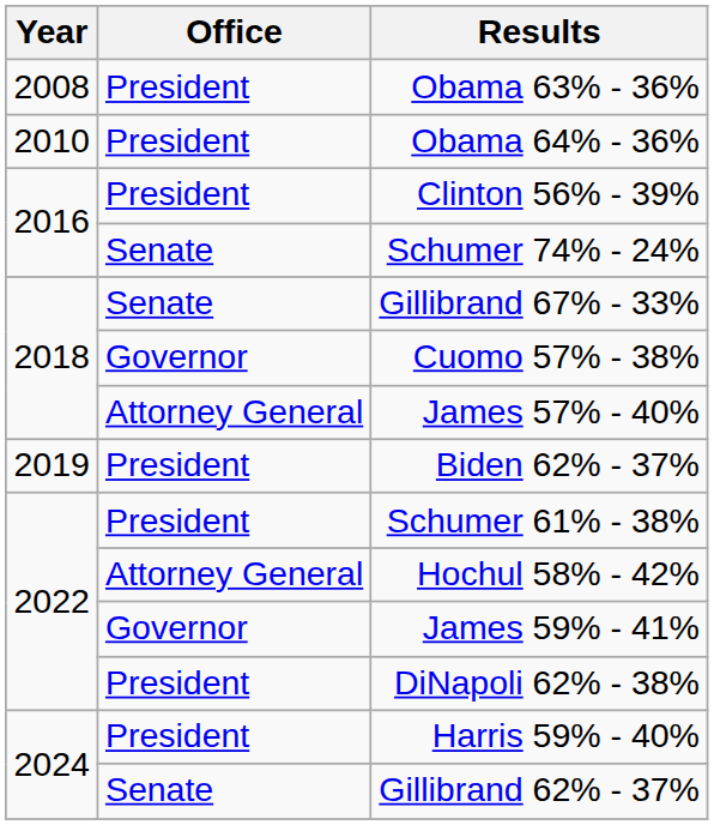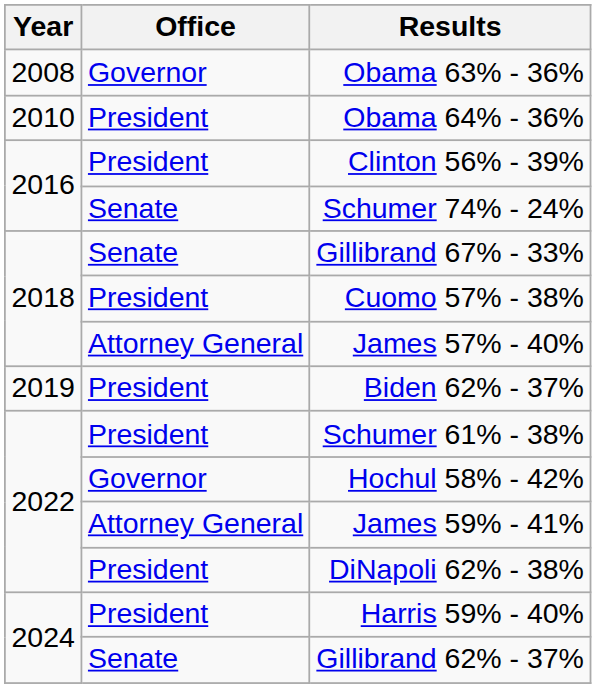Obama 63% - 36% | Office: President -> Governor
Cuomo 57% - 38% | Office: Governor -> President
Hochul 58% - 42% | Office: Attorney General -> Governor
James 59% - 41% | Office: Governor -> Attorney General
